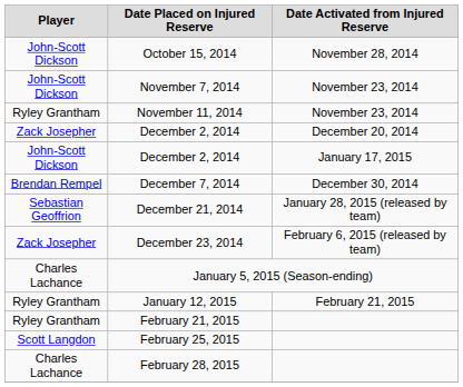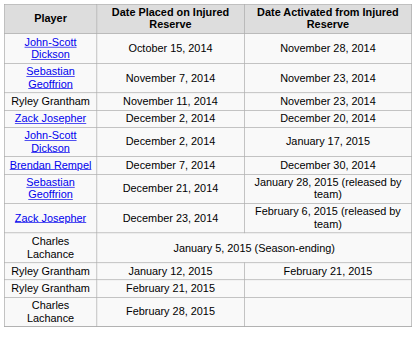November 7, 2014 | Player: John-Scott Dickson -> Sebastian Geoffrion
- row: Scott Langdon | February 25, 2015
